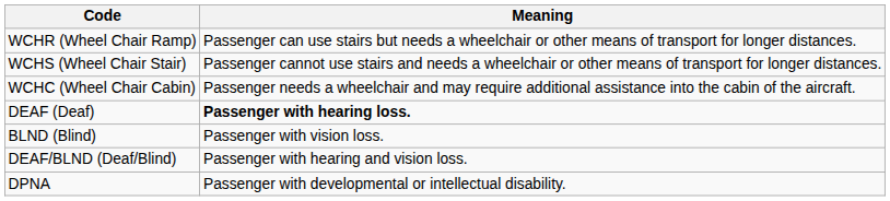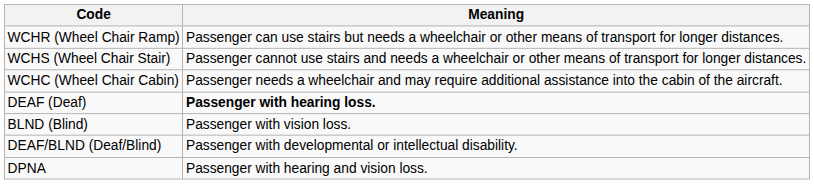DEAF/BLND (Deaf/Blind) | Meaning: Passenger with hearing and vision loss. -> Passenger with developmental or intellectual disability.
DPNA | Meaning: Passenger with developmental or intellectual disability. -> Passenger with hearing and vision loss.
